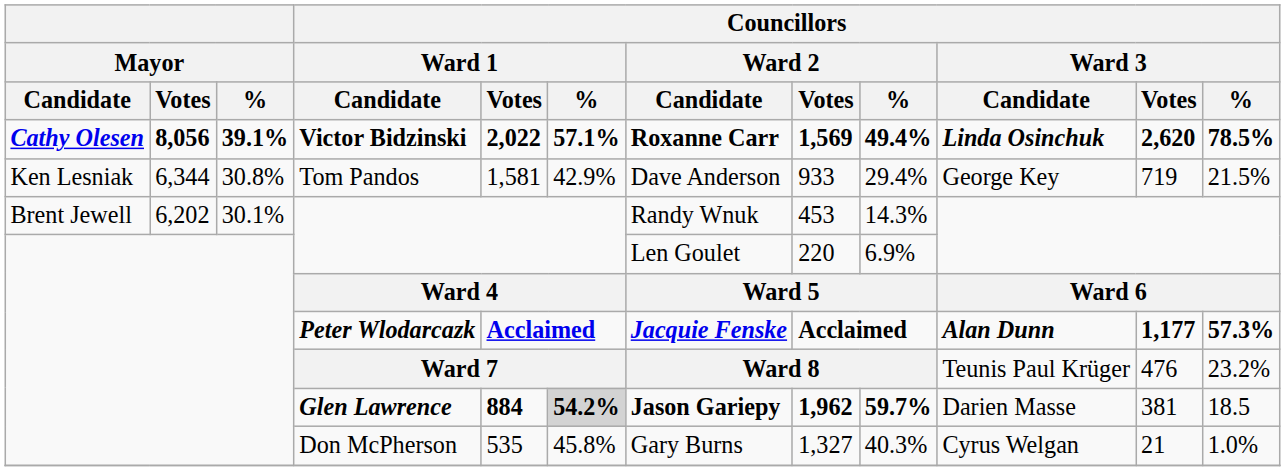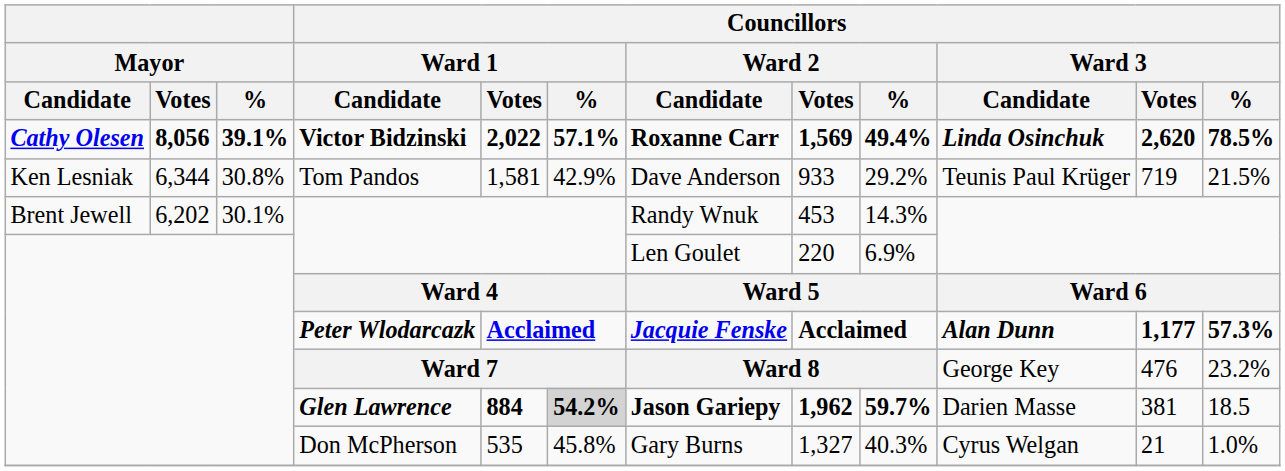Tom Pandos | Councillors / Ward 2 / %: 29.4% -> 29.2%
Tom Pandos | Councillors / Ward 3 / Candidate: George Key -> Teunis Paul Krüger
Ward 7 | Councillors / Ward 3 / Candidate: Teunis Paul Krüger -> George Key
